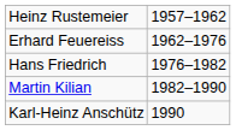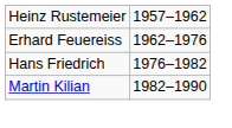- row: Karl-Heinz Anschütz | 1990
